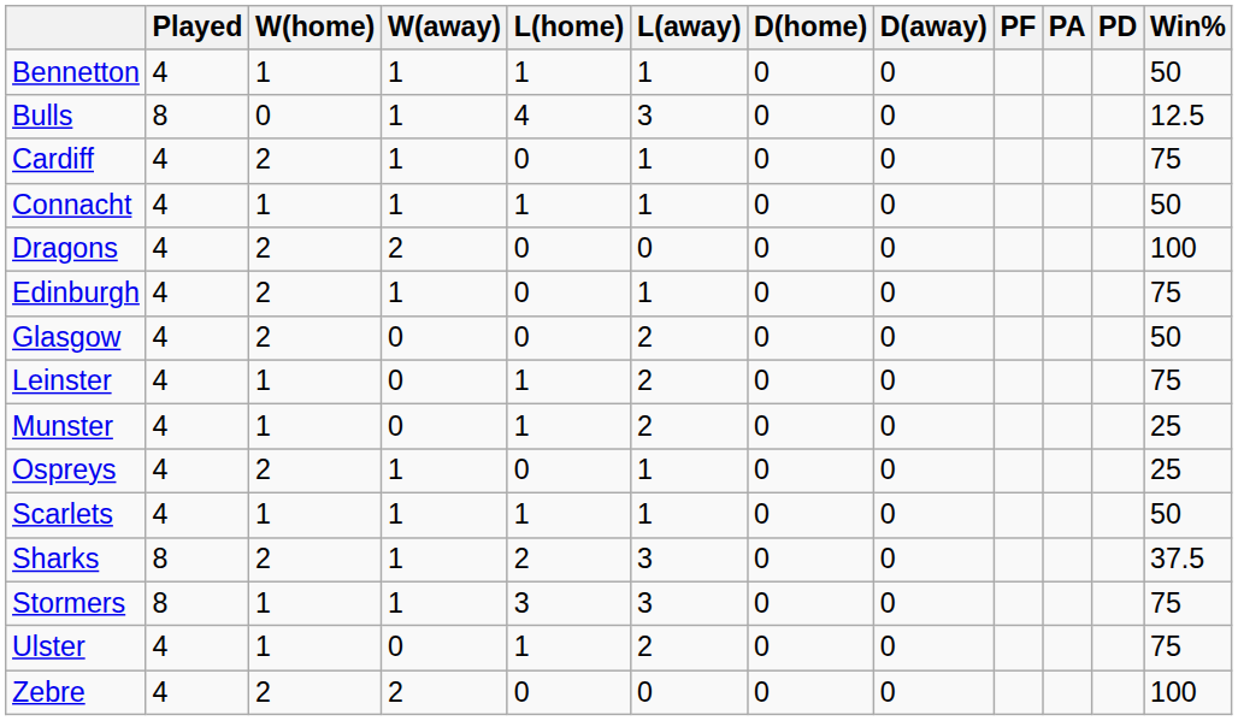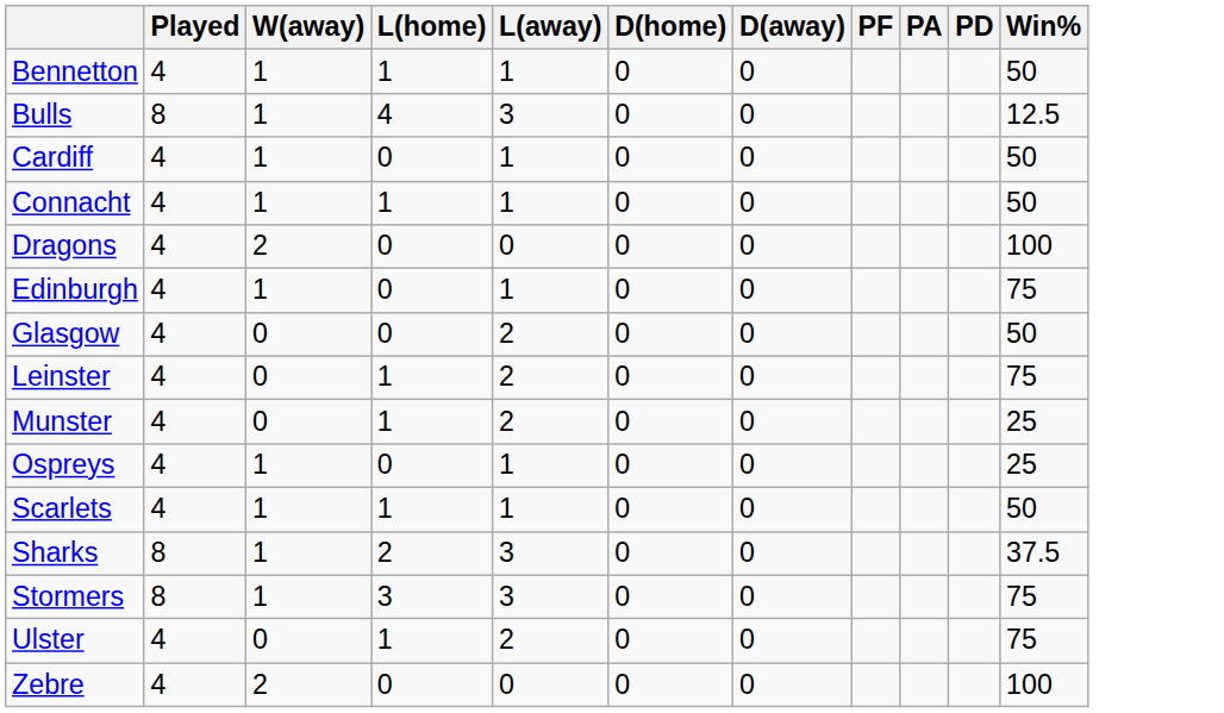- column: W(home) | 1 | 0 | 2 | 1 | 2 | 2 | 2 | 1 | 1 | 2 | 1 | 2 | 1 | 1 | 2
Cardiff | Win%: 75 -> 50
